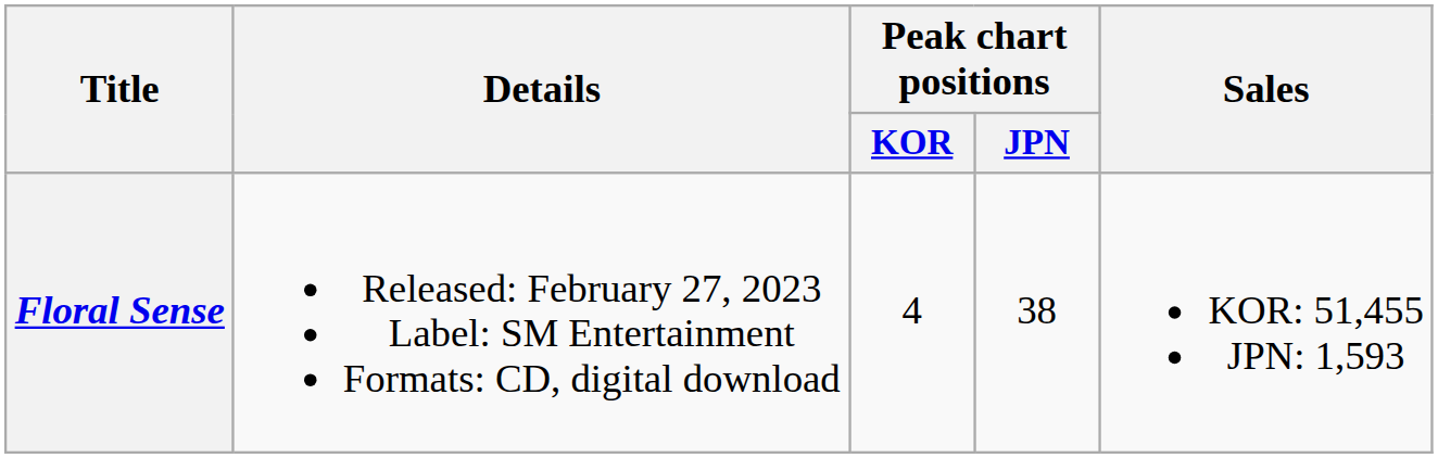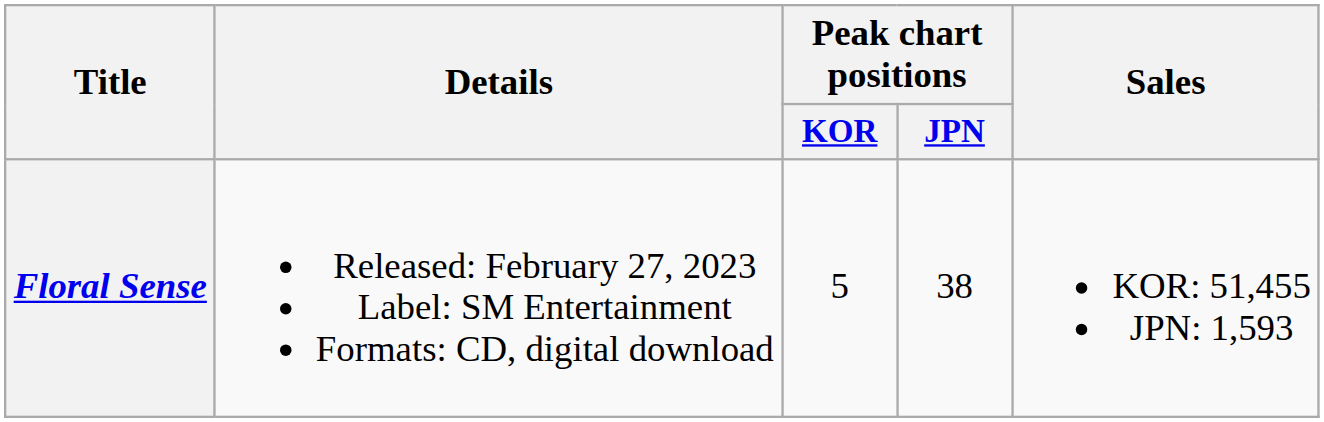Floral Sense | Peak chart positions / KOR: 4 -> 5
